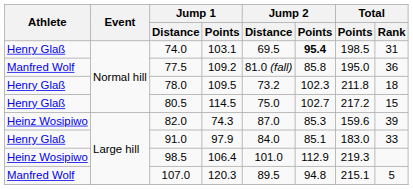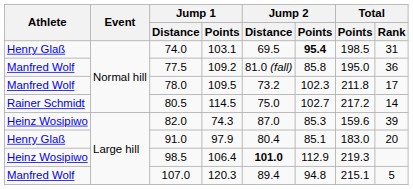78.0 | Athlete: Henry Glaß -> Manfred Wolf
78.0 | Total / Rank: 18 -> 17
80.5 | Athlete: Henry Glaß -> Rainer Schmidt
80.5 | Total / Rank: 15 -> 14
91.0 | Jump 2 / Distance: 84.0 -> 80.4
91.0 | Total / Rank: 33 -> 20
98.5 | Jump 2 / Distance: normal -> bold
107.0 | Jump 2 / Distance: 89.5 -> 89.4
